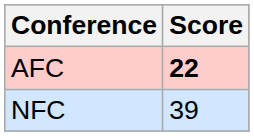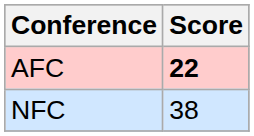NFC | Score: 39 -> 38
